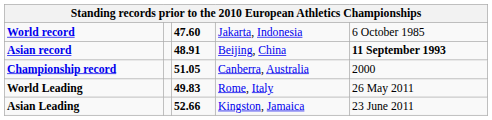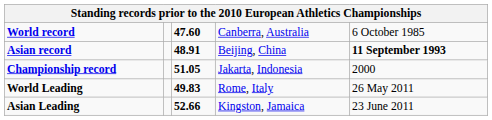World record | column 4: Jakarta, Indonesia -> Canberra, Australia
Championship record | column 4: Canberra, Australia -> Jakarta, Indonesia
